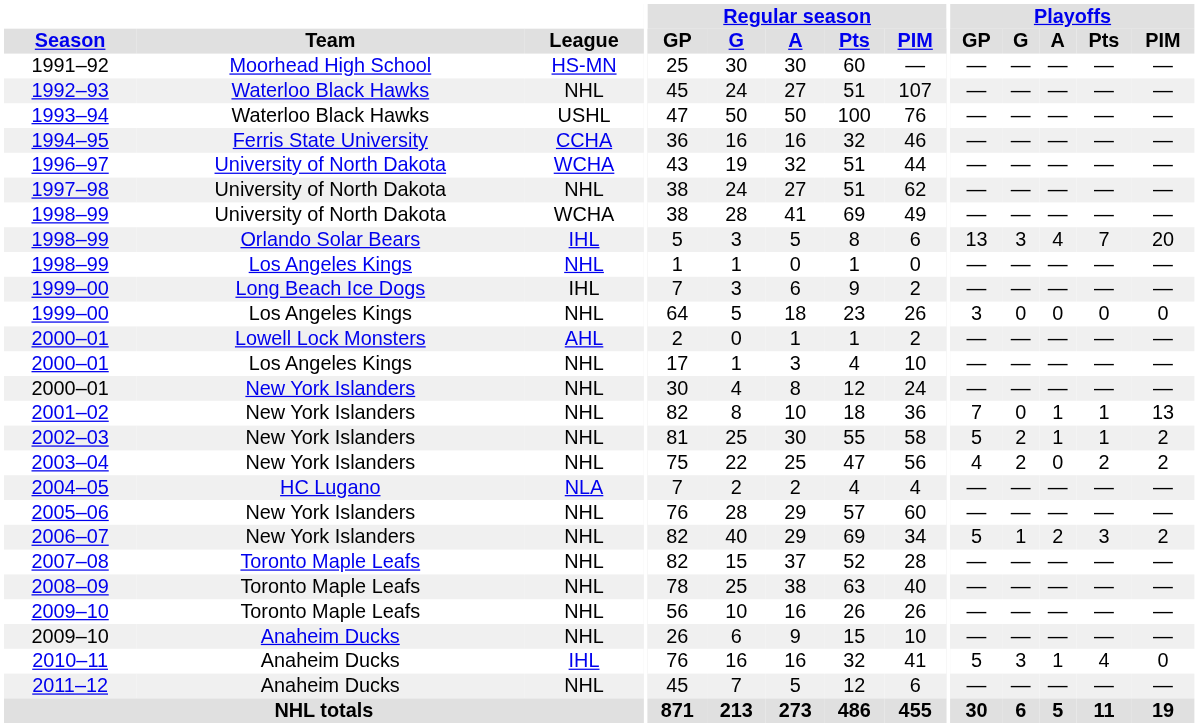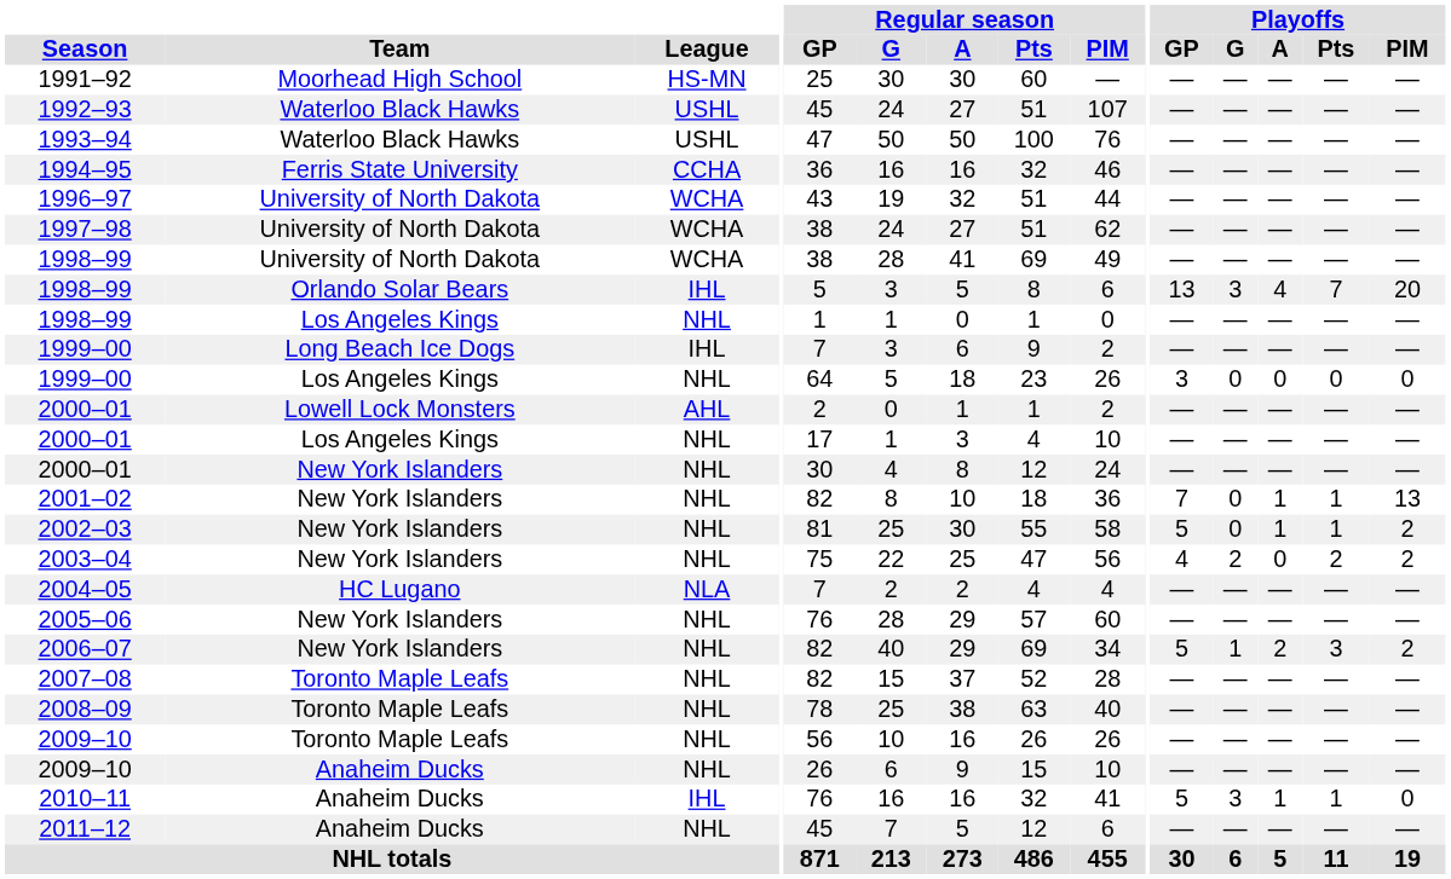1992–93 | League: NHL -> USHL
1997–98 | League: NHL -> WCHA
2002–03 | Playoffs / G: 2 -> 0
2010–11 | Playoffs / Pts: 4 -> 1
